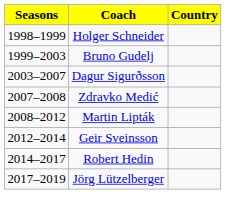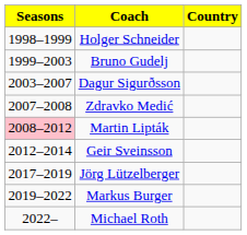Martin Lipták | Seasons: no background -> pink background
- row: 2014–2017 | Robert Hedin
+ row: 2019–2022 | Markus Burger
+ row: 2022– | Michael Roth
